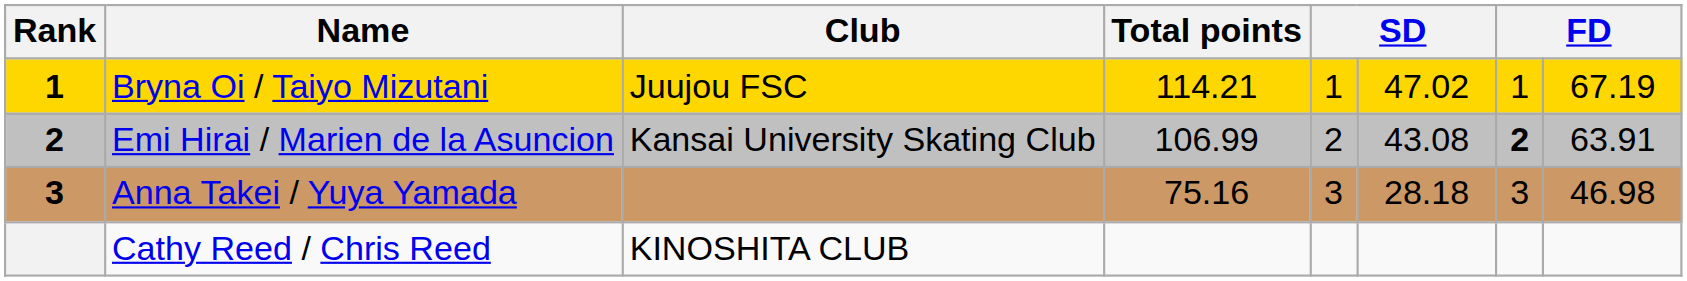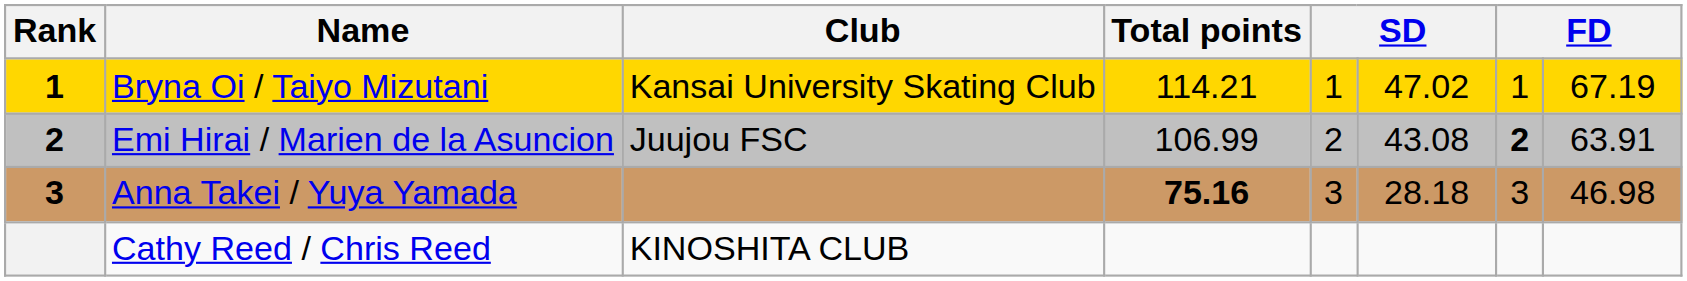Bryna Oi / Taiyo Mizutani | Club: Juujou FSC -> Kansai University Skating Club
Emi Hirai / Marien de la Asuncion | Club: Kansai University Skating Club -> Juujou FSC
Anna Takei / Yuya Yamada | Total points: normal -> bold
